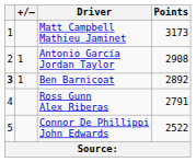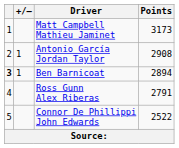Ben Barnicoat | Points: 2892 -> 2894
